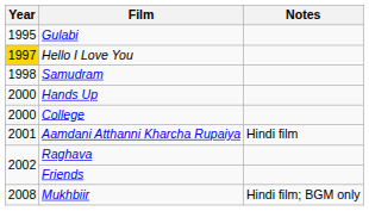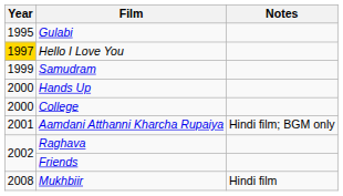Samudram | Year: 1998 -> 1999
Aamdani Atthanni Kharcha Rupaiya | Notes: Hindi film -> Hindi film; BGM only
Mukhbiir | Notes: Hindi film; BGM only -> Hindi film
